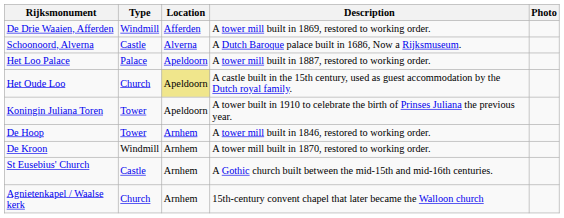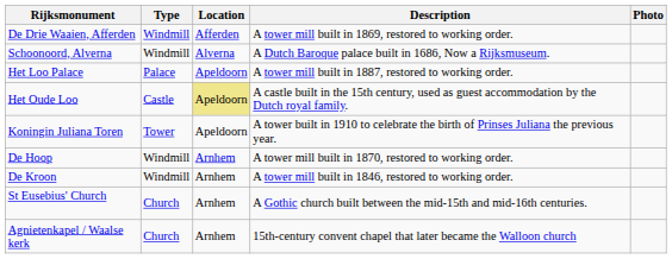Schoonoord, Alverna | Type: Castle -> Windmill
Het Oude Loo | Type: Church -> Castle
De Hoop | Type: Tower -> Windmill
De Hoop | Description: A tower mill built in 1846, restored to working order. -> A tower mill built in 1870, restored to working order.
De Kroon | Description: A tower mill built in 1870, restored to working order. -> A tower mill built in 1846, restored to working order.
St Eusebius' Church | Type: Castle -> Church
